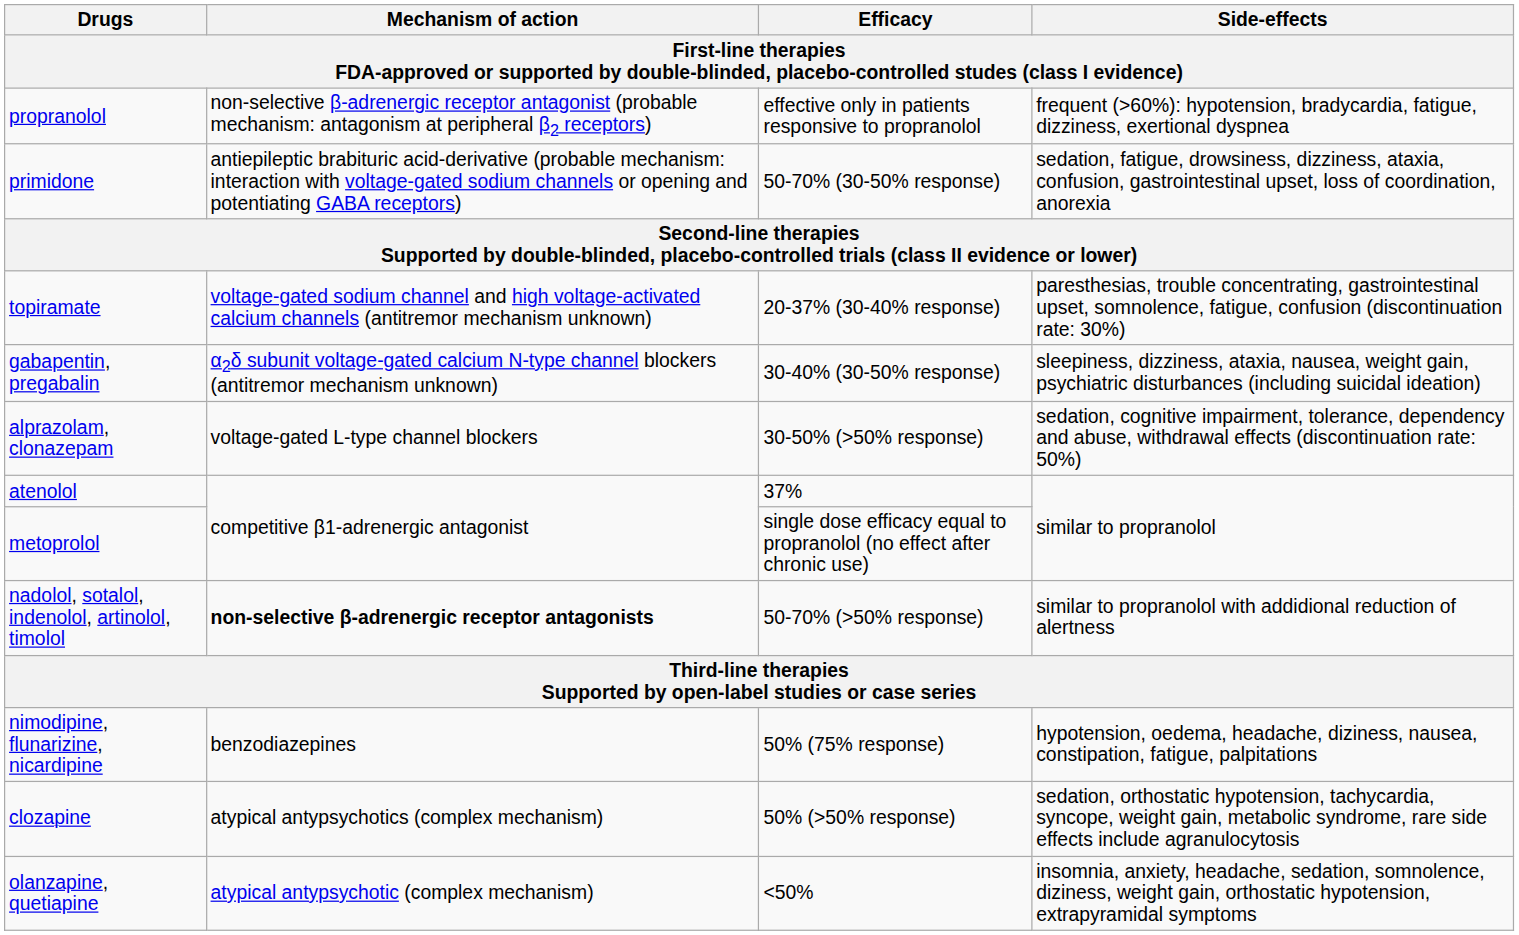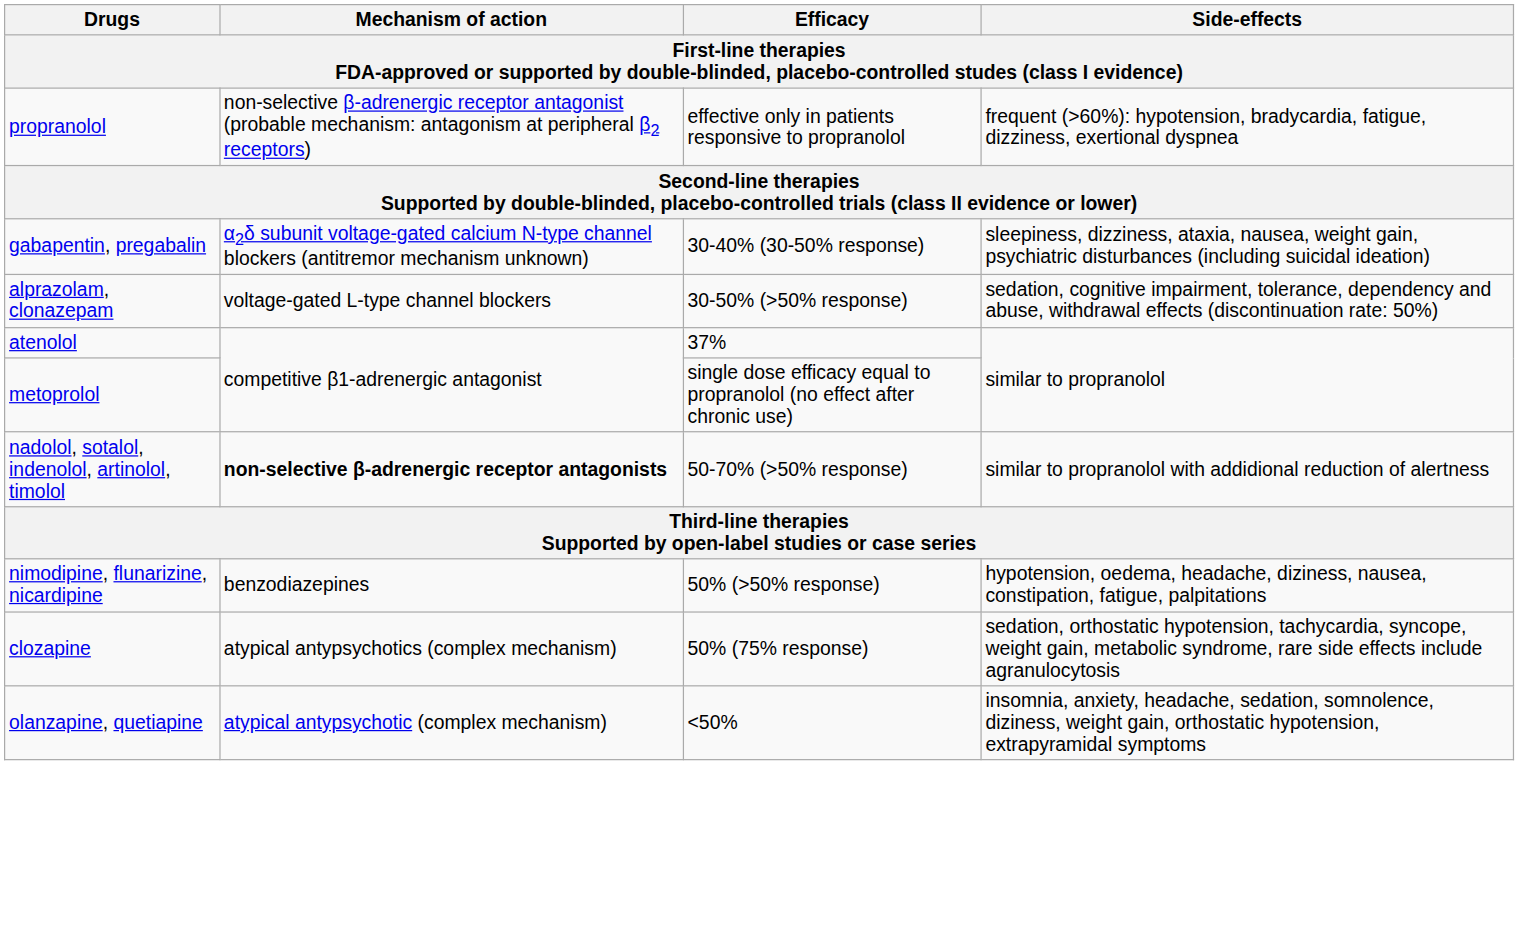- row: primidone | antiepileptic brabituric acid-derivative (probable mechanism: interaction with voltage-gated sodium channels or opening and potentiating GABA receptors) | 50-70% (30-50% response) | sedation, fatigue, drowsiness, dizziness, ataxia, confusion, gastrointestinal upset, loss of coordination, anorexia
- row: topiramate | voltage-gated sodium channel and high voltage-activated calcium channels (antitremor mechanism unknown) | 20-37% (30-40% response) | paresthesias, trouble concentrating, gastrointestinal upset, somnolence, fatigue, confusion (discontinuation rate: 30%)
nimodipine, flunarizine, nicardipine | Efficacy: 50% (75% response) -> 50% (>50% response)
clozapine | Efficacy: 50% (>50% response) -> 50% (75% response)
